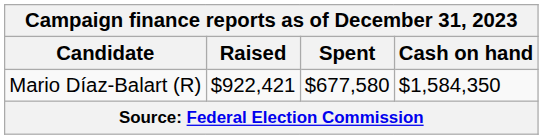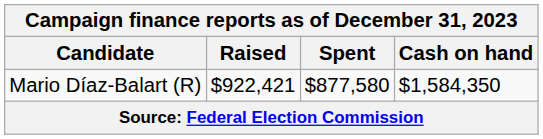Mario Díaz-Balart (R) | Spent: $677,580 -> $877,580
